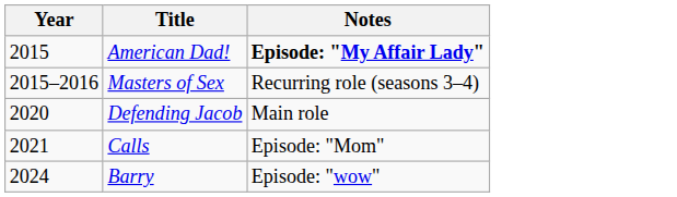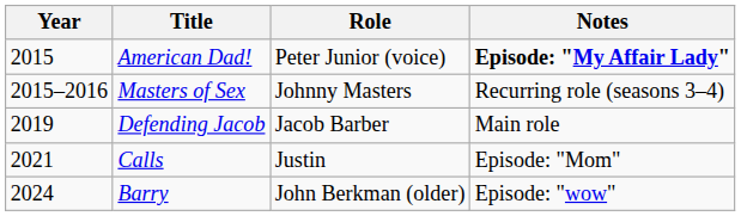+ column: Role | Peter Junior (voice) | Johnny Masters | Jacob Barber | Justin | John Berkman (older)
Defending Jacob | Year: 2020 -> 2019
